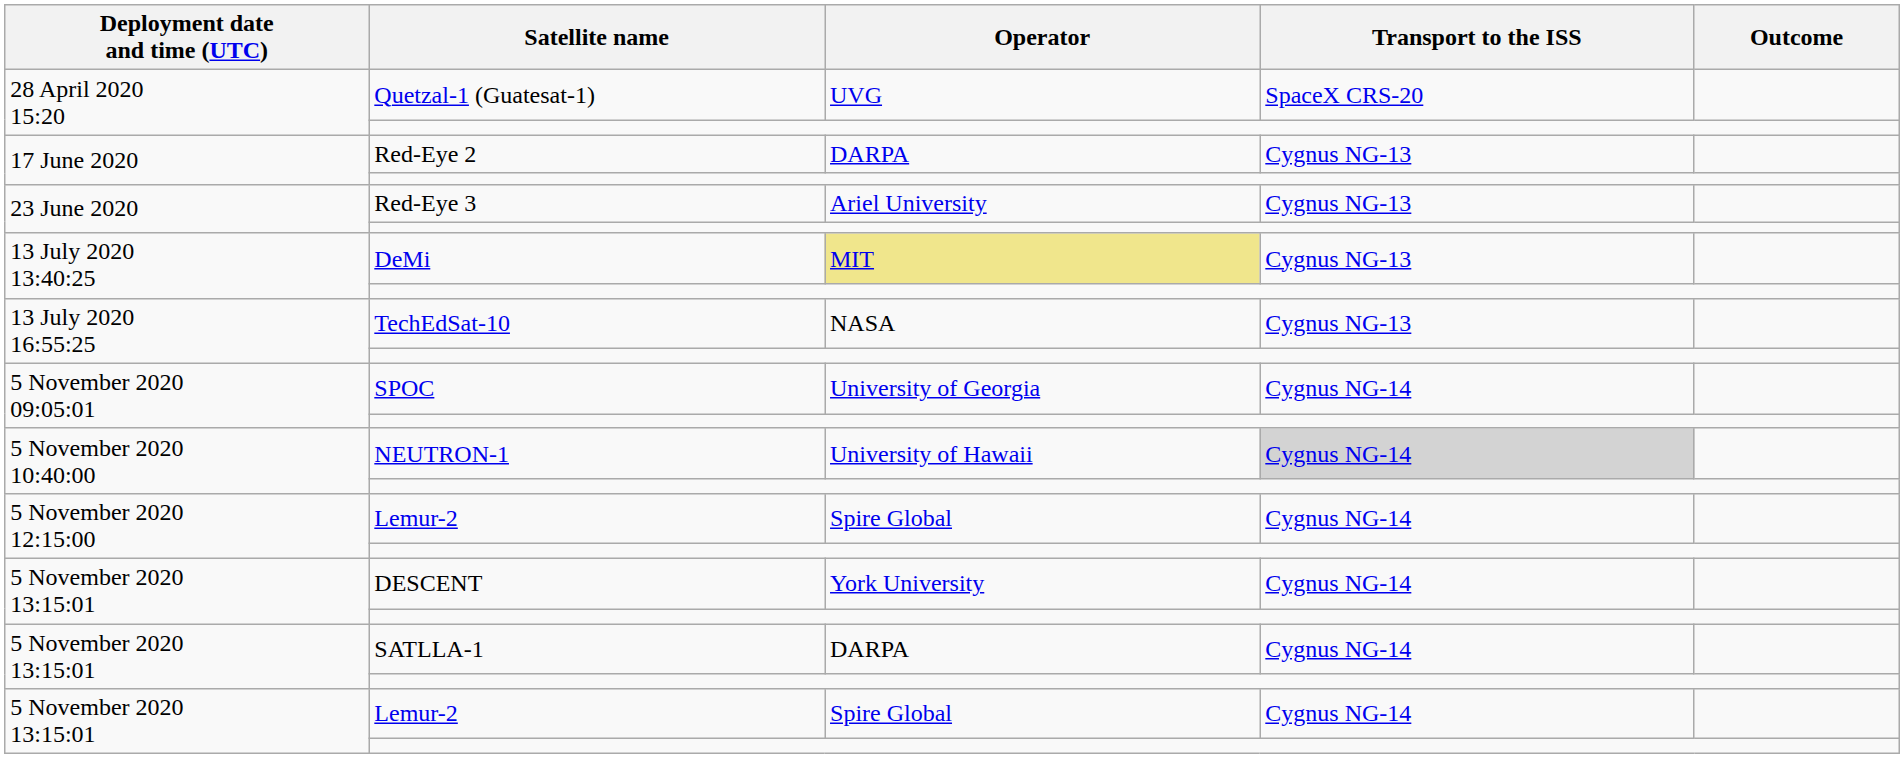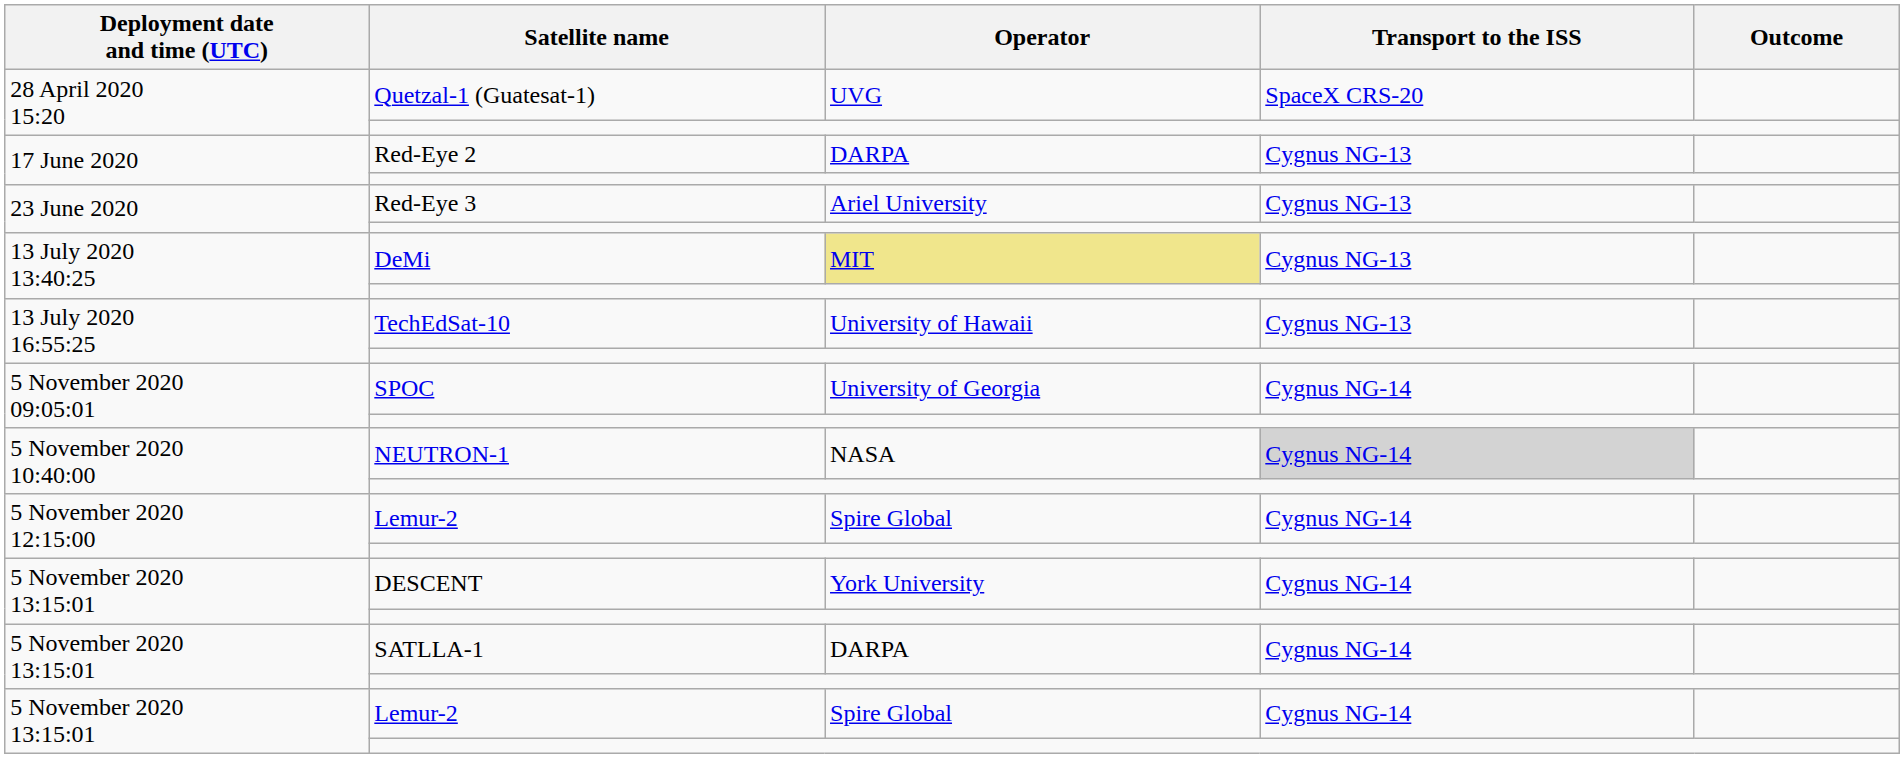TechEdSat-10 | Operator: NASA -> University of Hawaii
NEUTRON-1 | Operator: University of Hawaii -> NASA
